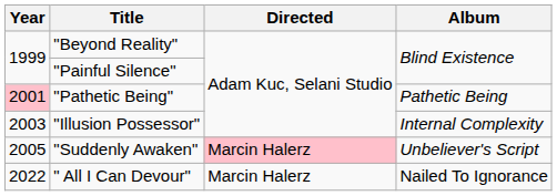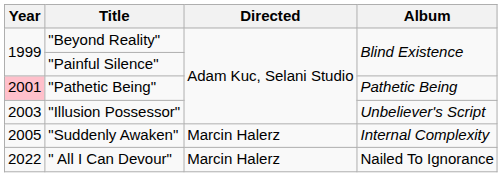"Illusion Possessor" | Album: Internal Complexity -> Unbeliever's Script
"Suddenly Awaken" | Directed: pink background -> no background
"Suddenly Awaken" | Album: Unbeliever's Script -> Internal Complexity
